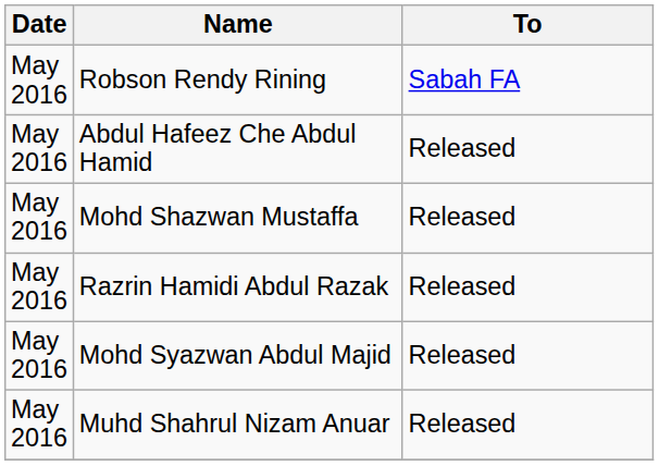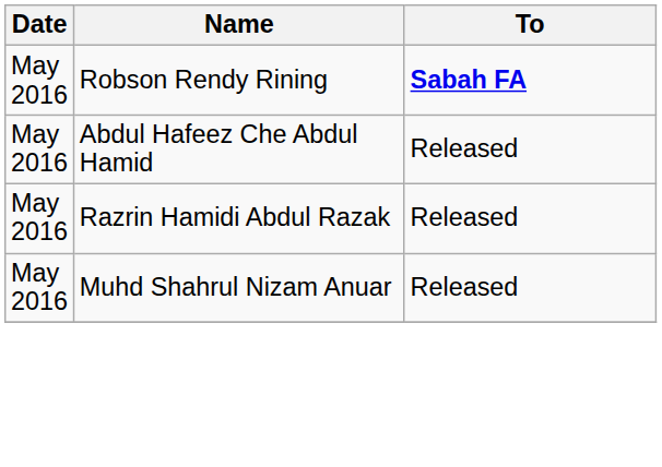Robson Rendy Rining | To: normal -> bold
- row: May 2016 | Mohd Shazwan Mustaffa | Released
- row: May 2016 | Mohd Syazwan Abdul Majid | Released
